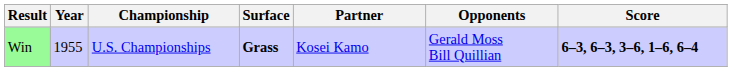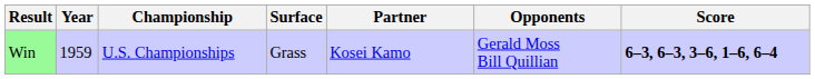Win | Year: 1955 -> 1959
Win | Surface: bold -> normal
